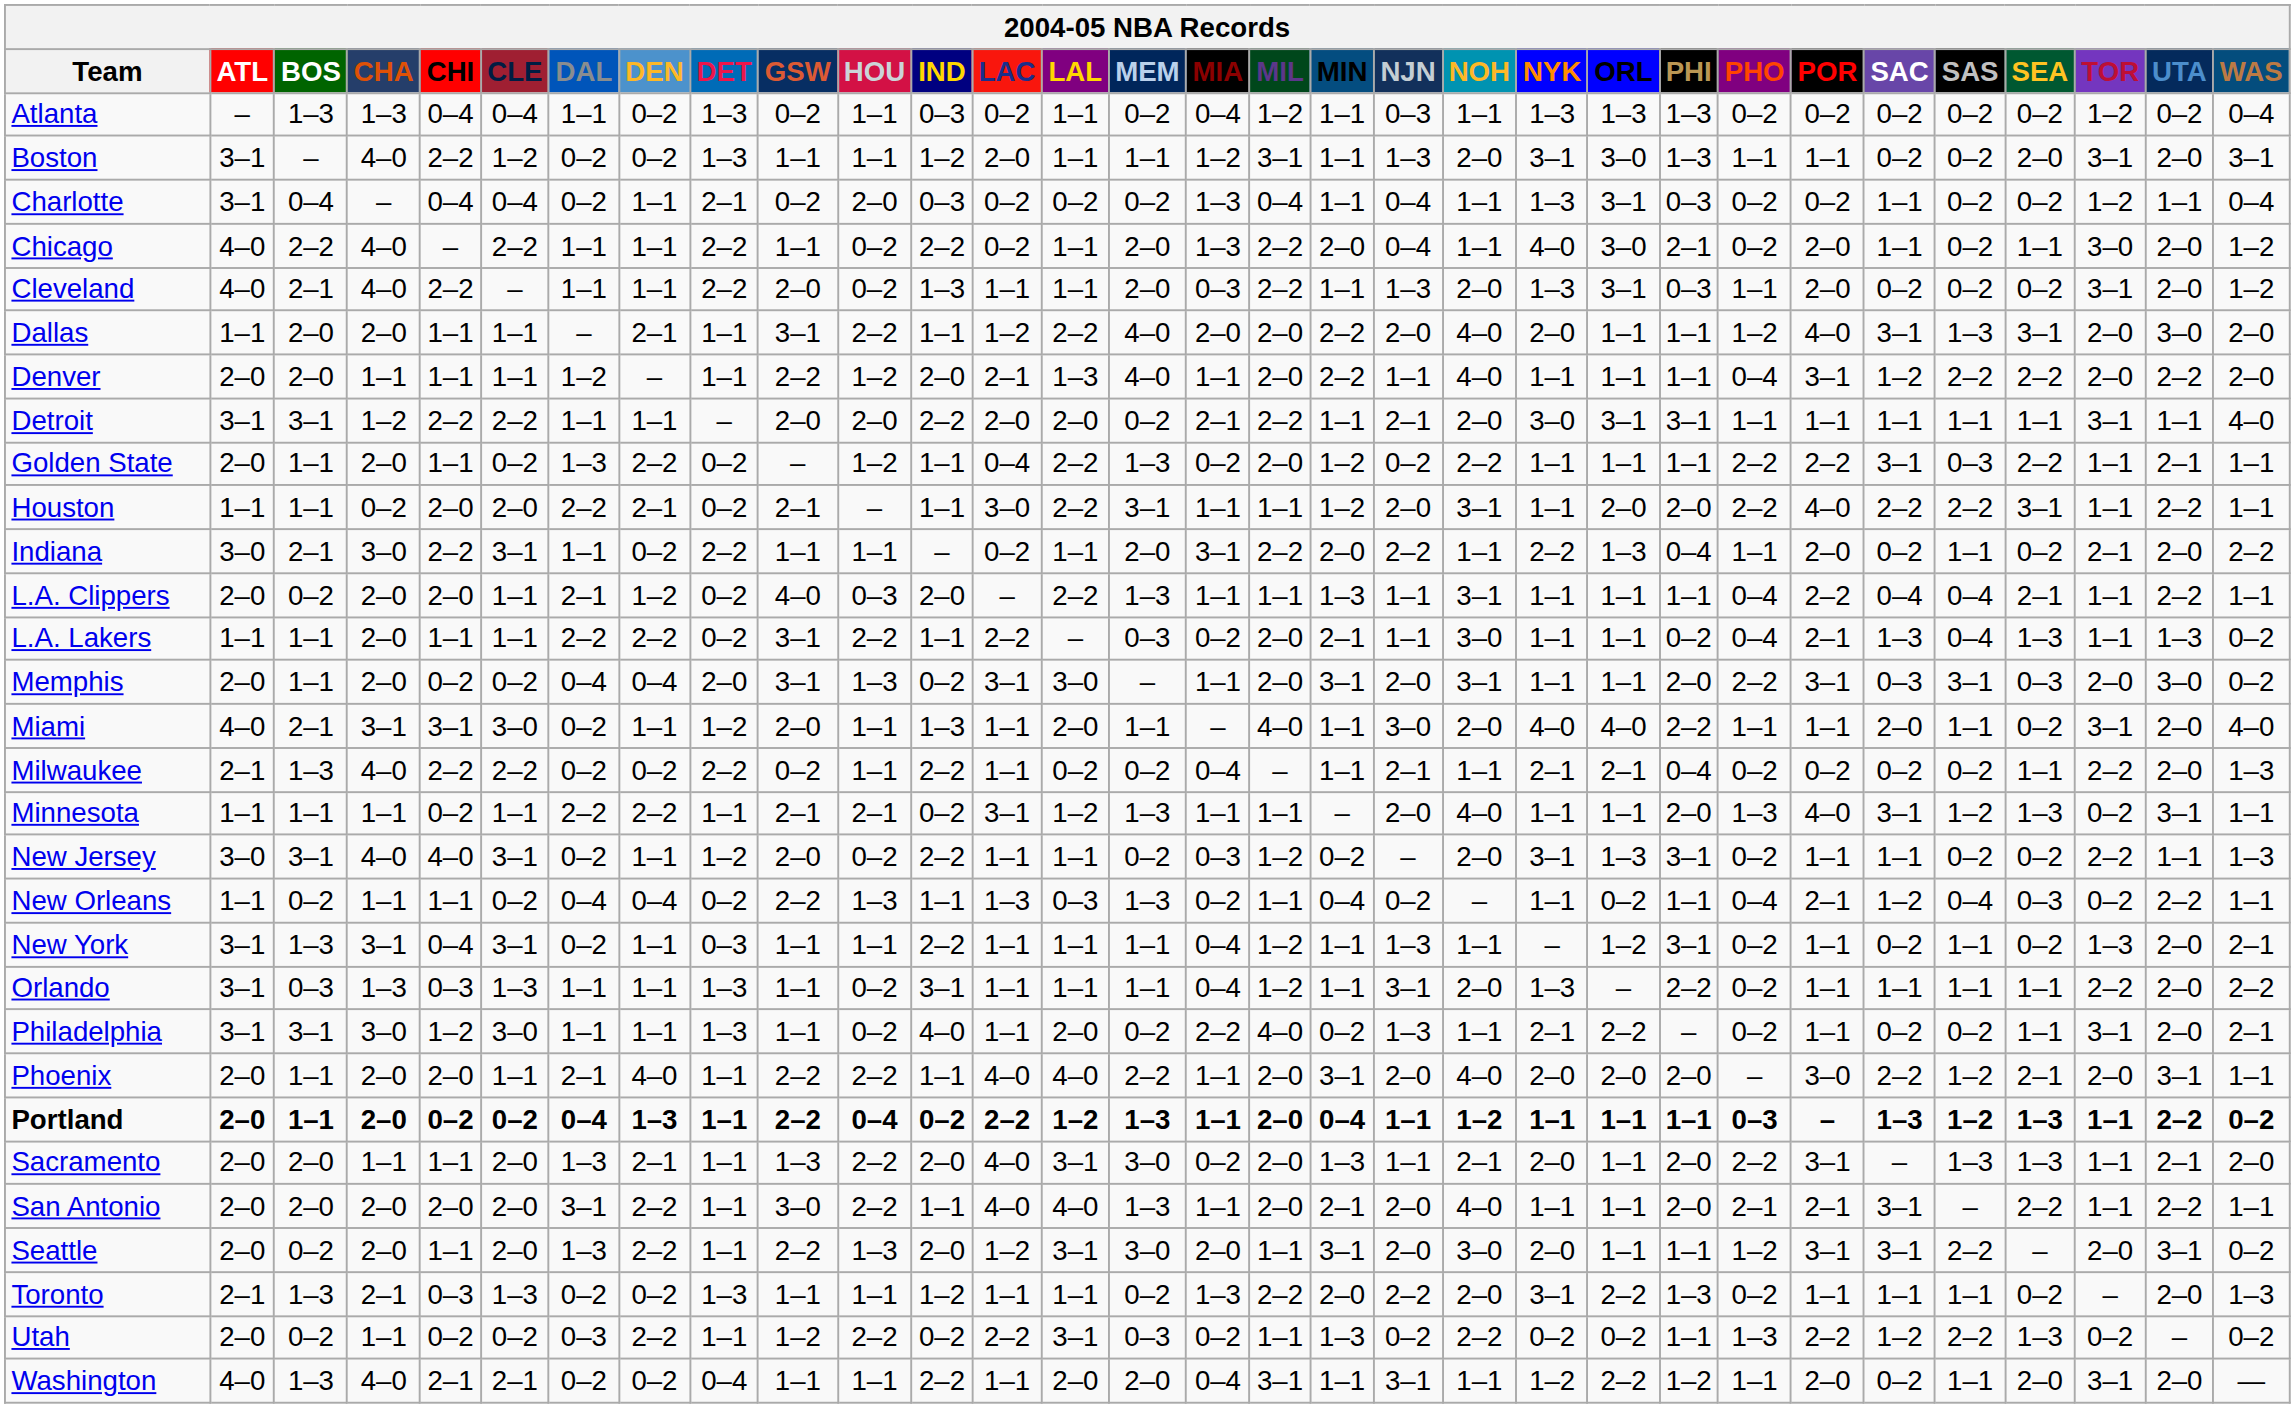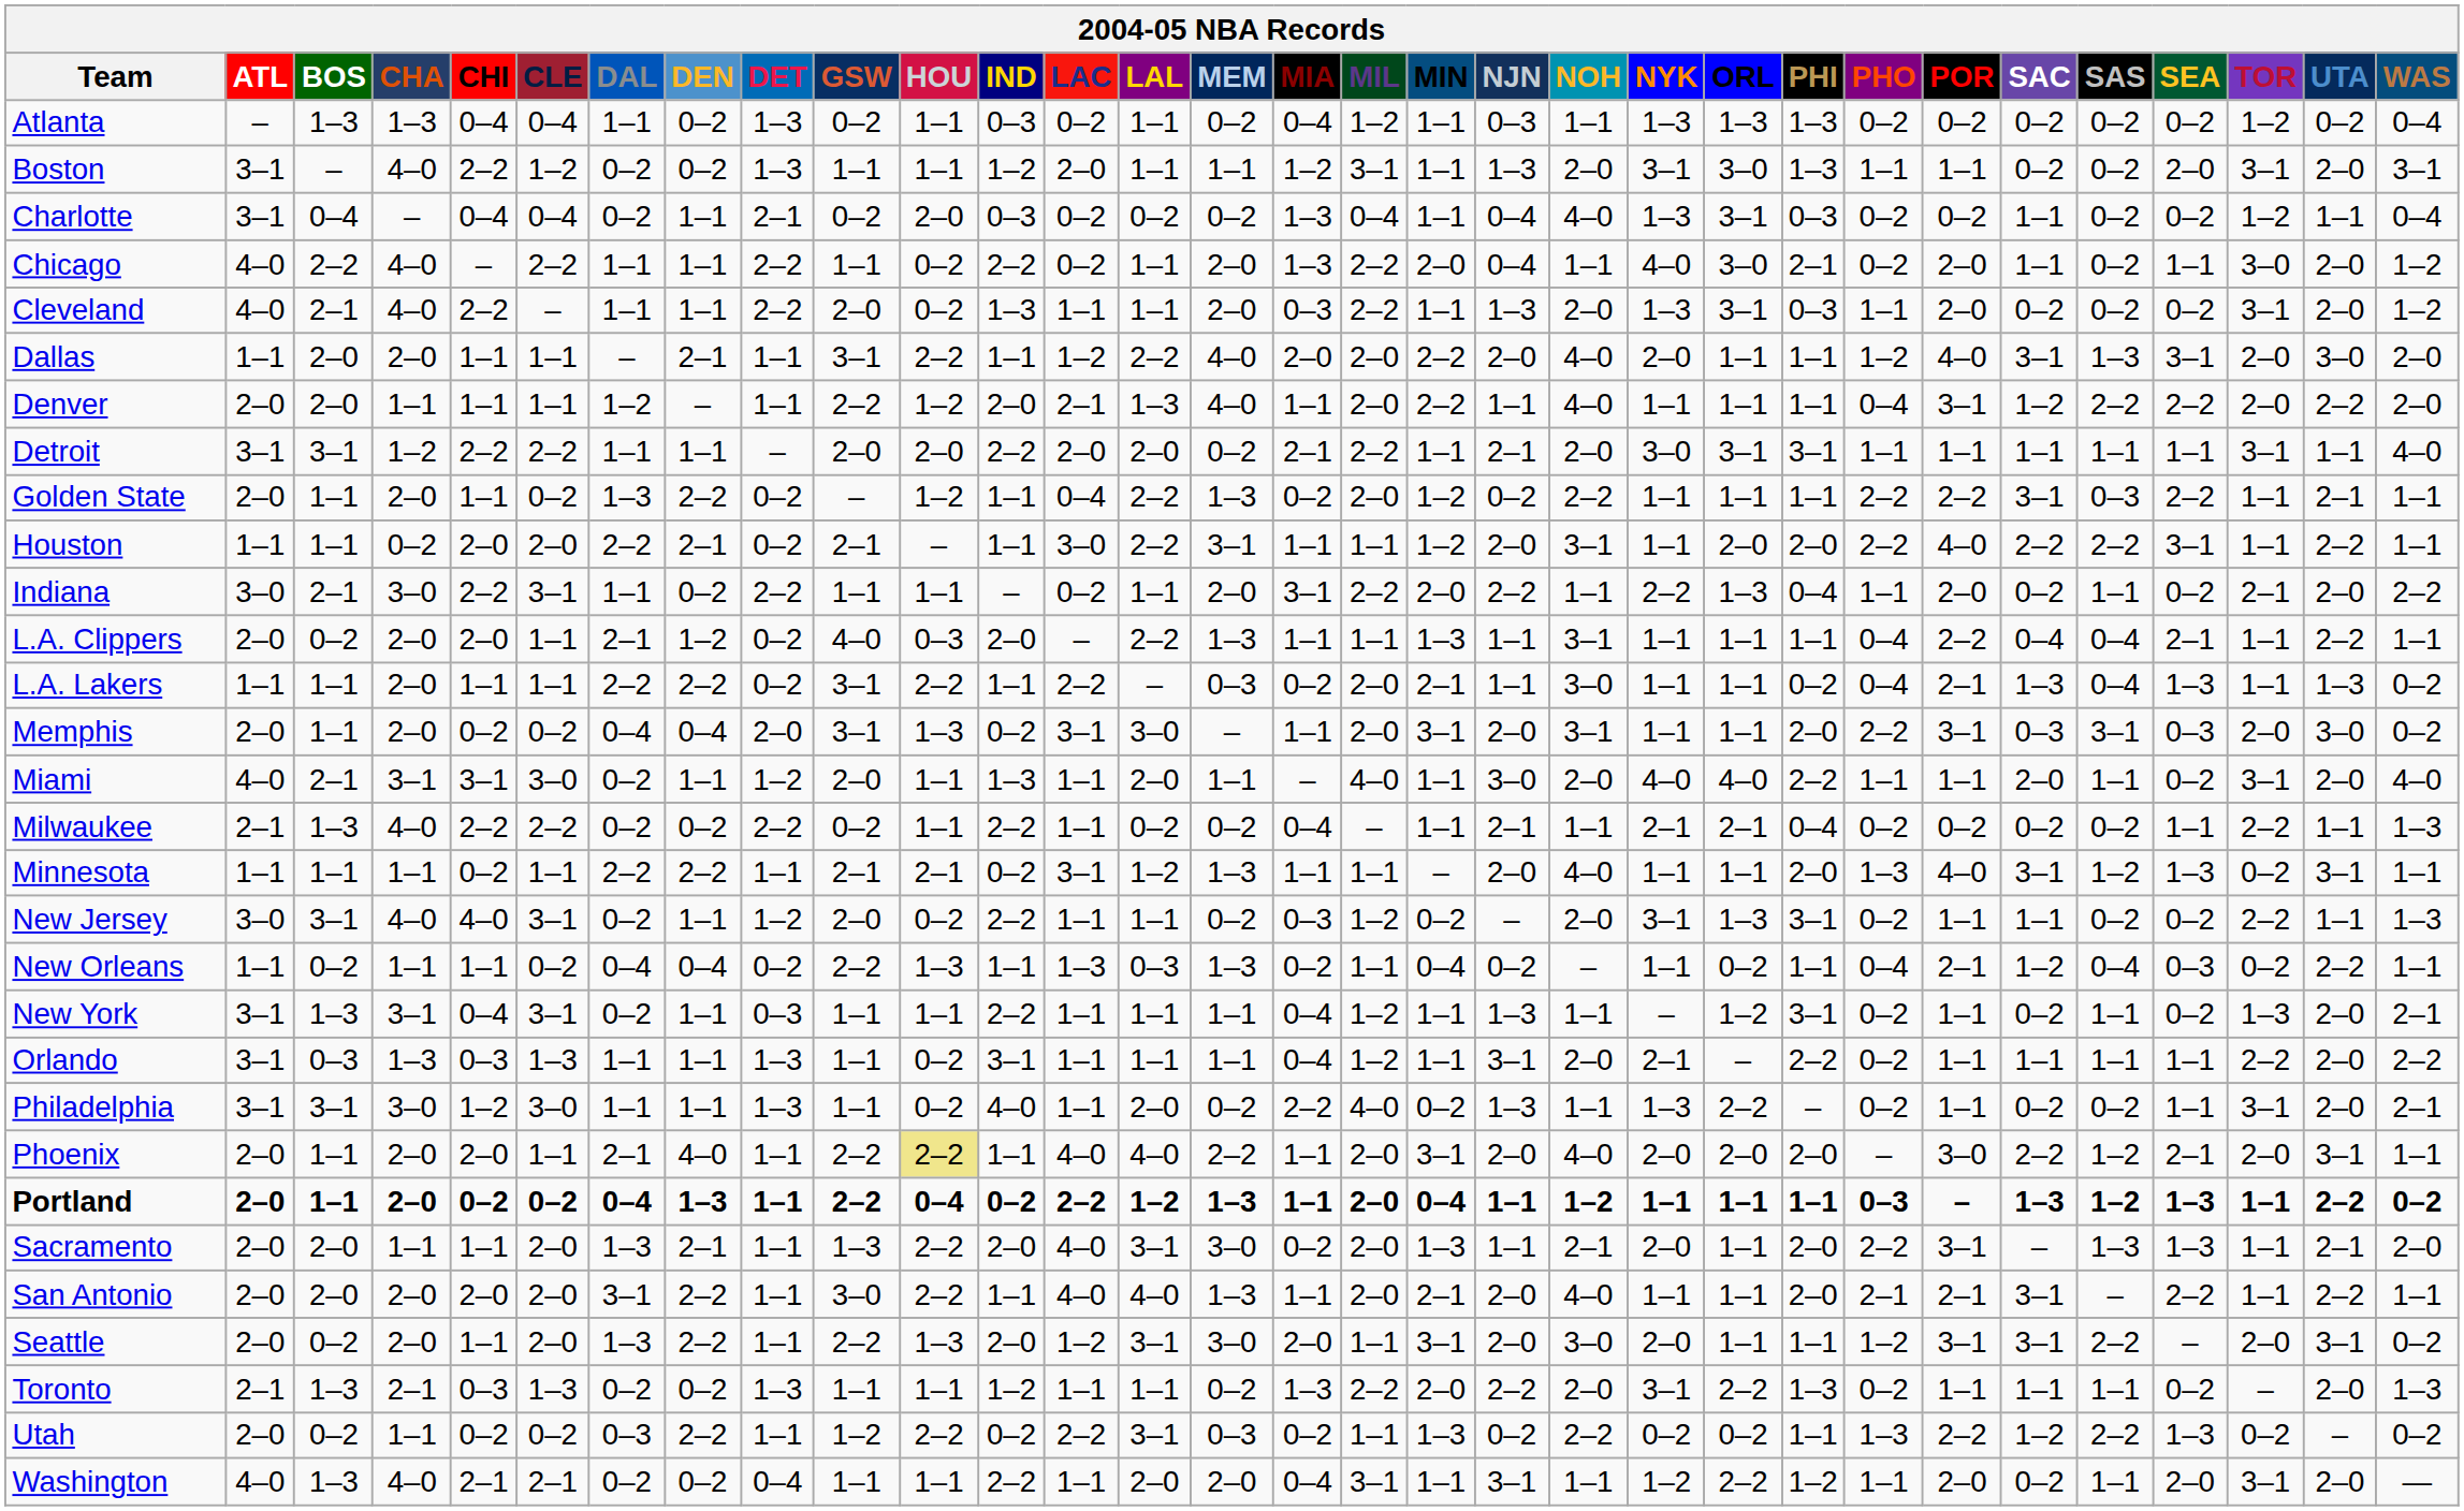Charlotte | NOH: 1–1 -> 4–0
Milwaukee | UTA: 2–0 -> 1–1
Orlando | NYK: 1–3 -> 2–1
Philadelphia | NYK: 2–1 -> 1–3
Phoenix | HOU: no background -> khaki background
